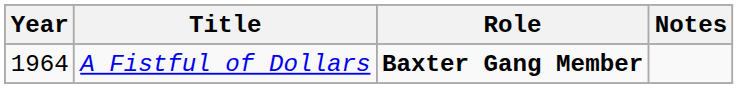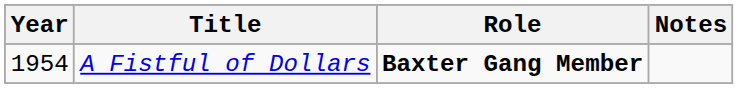A Fistful of Dollars | Year: 1964 -> 1954
